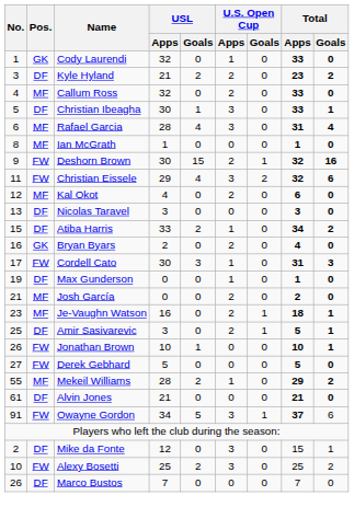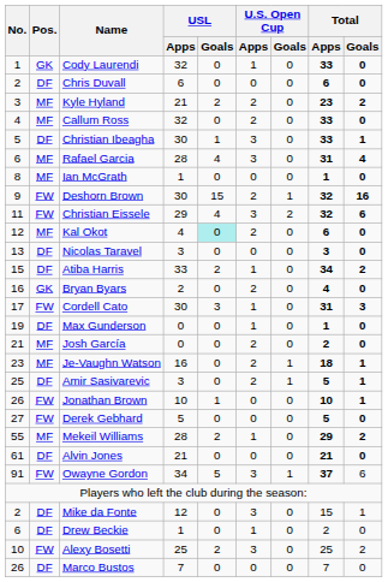+ row: 2 | DF | Chris Duvall | 6 | 0 | 0 | 0 | 6 | 0
Kyle Hyland | Pos.: DF -> MF
Kal Okot | USL / Goals: no background -> paleturquoise background
+ row: 6 | DF | Drew Beckie | 1 | 0 | 1 | 0 | 2 | 0
